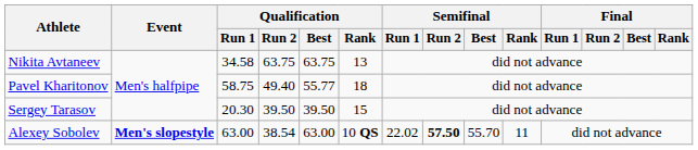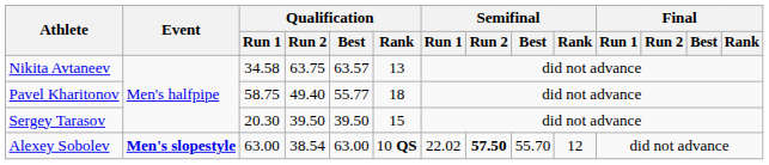Nikita Avtaneev | Qualification / Best: 63.75 -> 63.57
Alexey Sobolev | Semifinal / Rank: 11 -> 12
